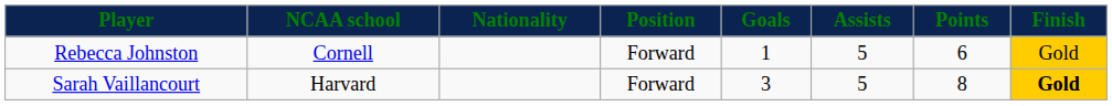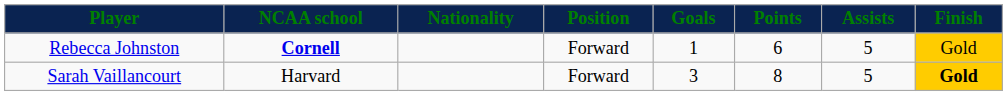columns swapped: Assists <-> Points
Rebecca Johnston | NCAA school: normal -> bold
